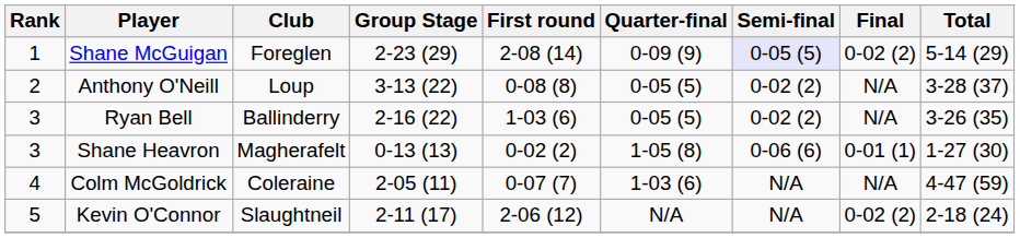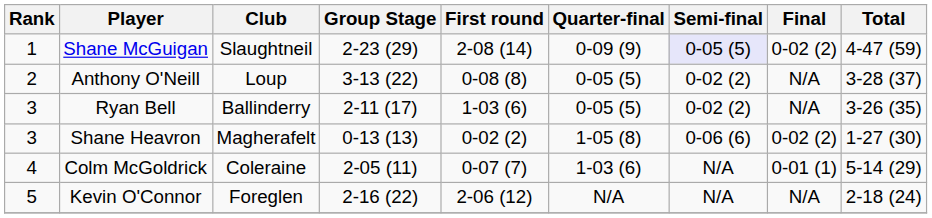Shane McGuigan | Club: Foreglen -> Slaughtneil
Shane McGuigan | Total: 5-14 (29) -> 4-47 (59)
Ryan Bell | Group Stage: 2-16 (22) -> 2-11 (17)
Shane Heavron | Final: 0-01 (1) -> 0-02 (2)
Colm McGoldrick | Final: N/A -> 0-01 (1)
Colm McGoldrick | Total: 4-47 (59) -> 5-14 (29)
Kevin O'Connor | Club: Slaughtneil -> Foreglen
Kevin O'Connor | Group Stage: 2-11 (17) -> 2-16 (22)
Kevin O'Connor | Final: 0-02 (2) -> N/A
